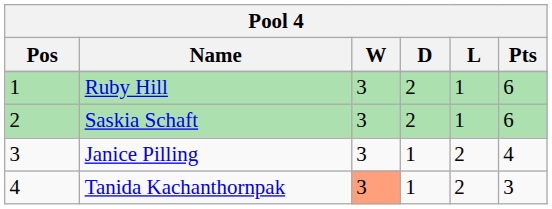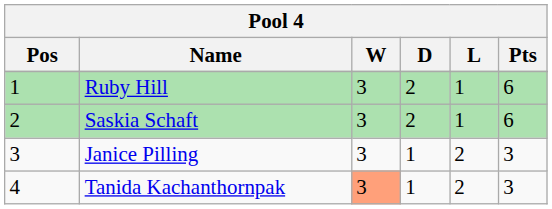Janice Pilling | Pts: 4 -> 3
